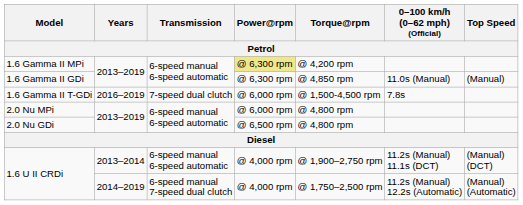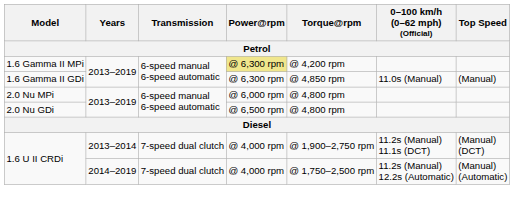- row: 1.6 Gamma II T-GDi | 2016–2019 | 7-speed dual clutch | @ 6,000 rpm | @ 1,500-4,500 rpm | 7.8s
1.6 U II CRDi / 2013–2014 | Transmission: 6-speed manual 6-speed automatic -> 7-speed dual clutch
1.6 U II CRDi / 2014–2019 | Transmission: 6-speed manual 7-speed dual clutch -> 7-speed dual clutch
